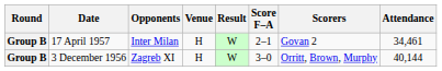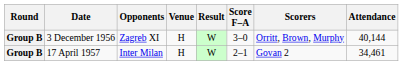rows swapped: 3 December 1956 <-> 17 April 1957
